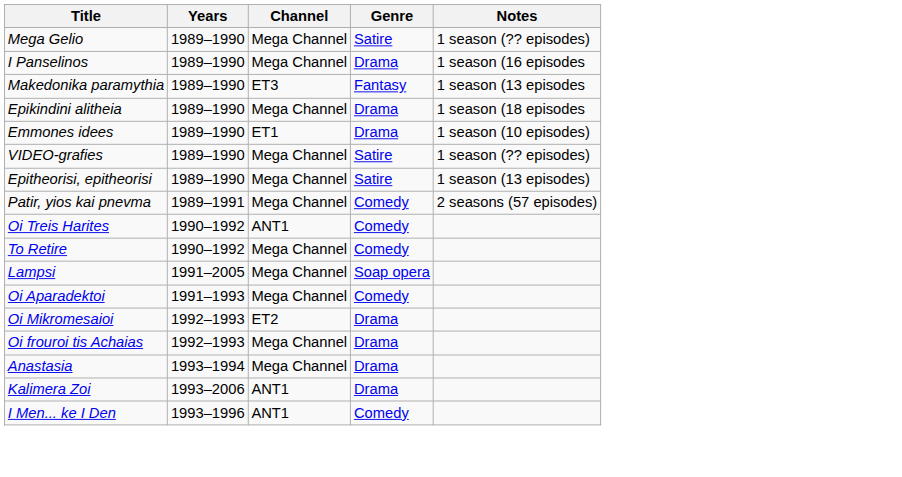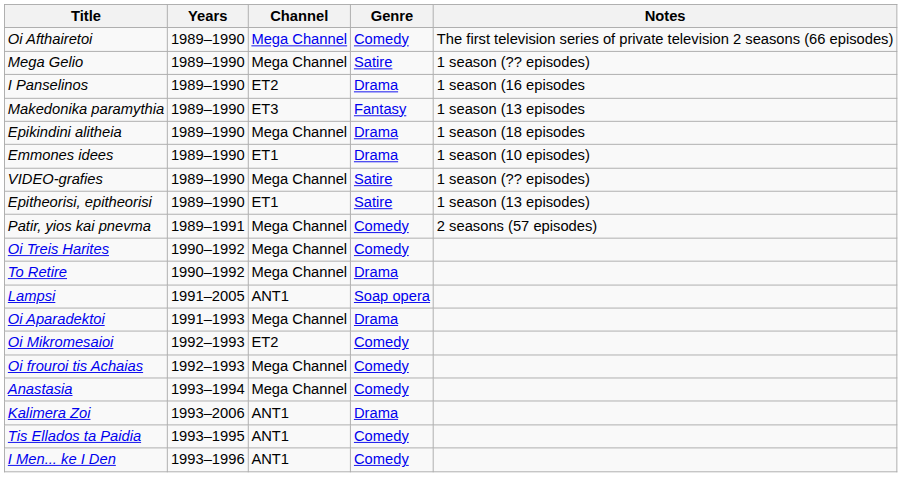+ row: Oi Afthairetoi | 1989–1990 | Mega Channel | Comedy | The first television series of private television 2 seasons (66 episodes)
I Panselinos | Channel: Mega Channel -> ET2
Epitheorisi, epitheorisi | Channel: Mega Channel -> ET1
Oi Treis Harites | Channel: ANT1 -> Mega Channel
To Retire | Genre: Comedy -> Drama
Lampsi | Channel: Mega Channel -> ANT1
Oi Aparadektoi | Genre: Comedy -> Drama
Oi Mikromesaioi | Genre: Drama -> Comedy
Oi frouroi tis Achaias | Genre: Drama -> Comedy
Anastasia | Genre: Drama -> Comedy
+ row: Tis Ellados ta Paidia | 1993–1995 | ANT1 | Comedy
